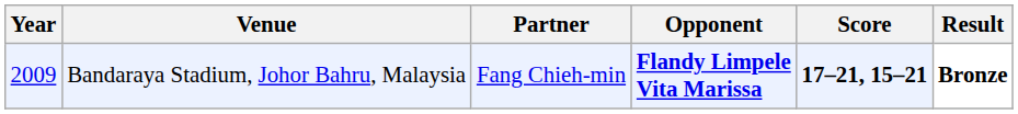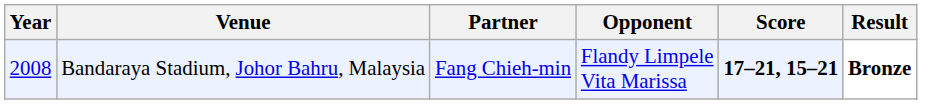Bandaraya Stadium, Johor Bahru, Malaysia | Year: 2009 -> 2008
Bandaraya Stadium, Johor Bahru, Malaysia | Opponent: bold -> normal
